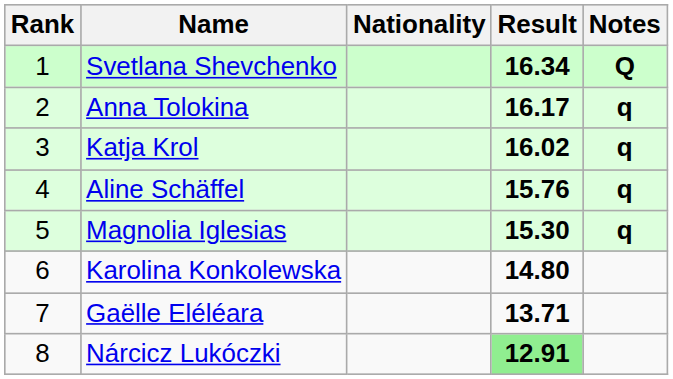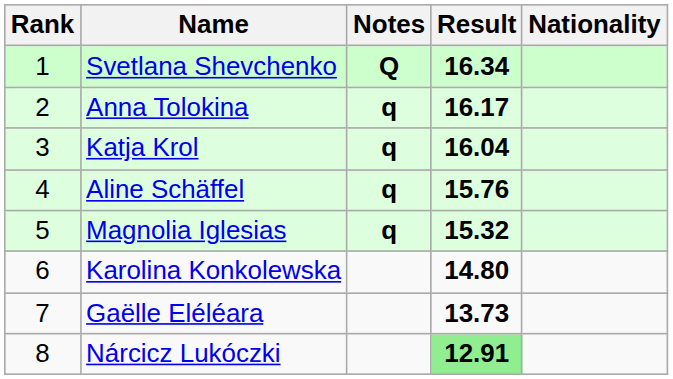columns swapped: Nationality <-> Notes
Katja Krol | Result: 16.02 -> 16.04
Magnolia Iglesias | Result: 15.30 -> 15.32
Gaëlle Eléléara | Result: 13.71 -> 13.73
